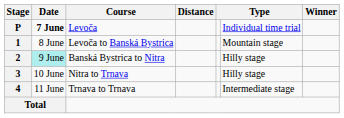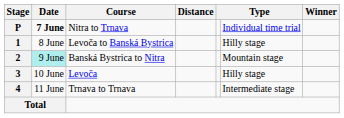P | Course: Levoča -> Nitra to Trnava
1 | column 6: Mountain stage -> Hilly stage
2 | column 6: Hilly stage -> Mountain stage
3 | Course: Nitra to Trnava -> Levoča
